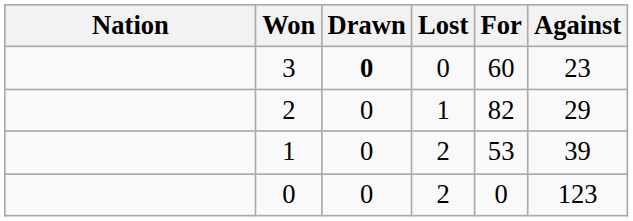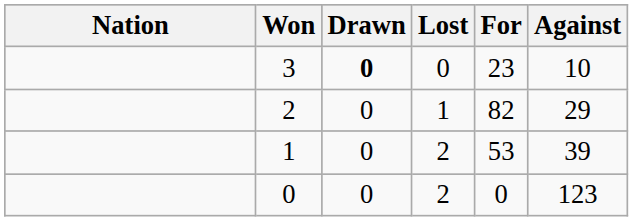3 | For: 60 -> 23
3 | Against: 23 -> 10
